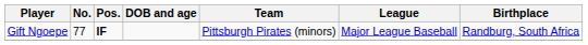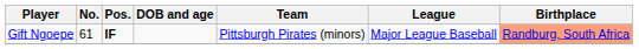Gift Ngoepe | No.: 77 -> 61
Gift Ngoepe | Birthplace: no background -> lightsalmon background
